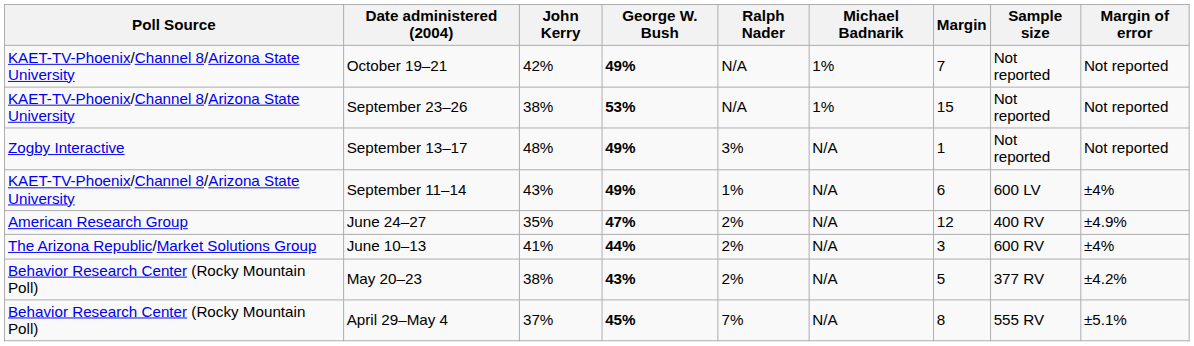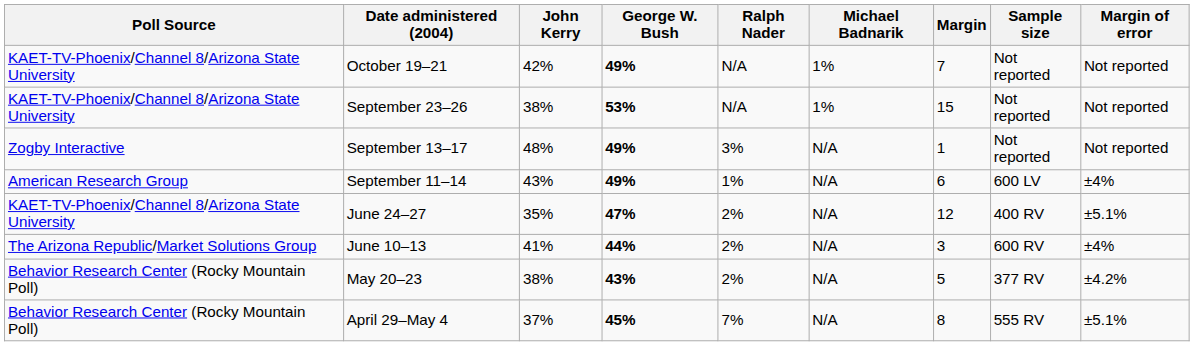September 11–14 | Poll Source: KAET-TV-Phoenix/Channel 8/Arizona State University -> American Research Group
June 24–27 | Poll Source: American Research Group -> KAET-TV-Phoenix/Channel 8/Arizona State University
June 24–27 | Margin of error: ±4.9% -> ±5.1%
